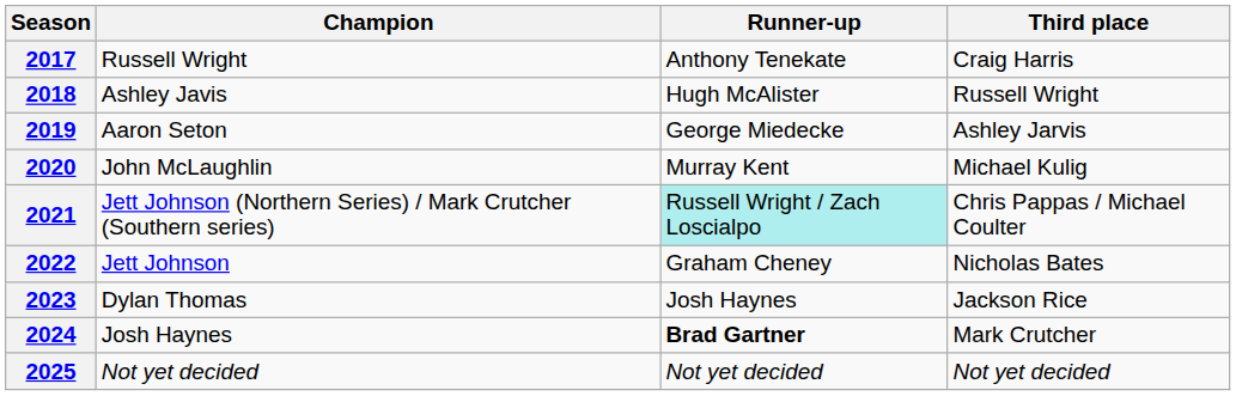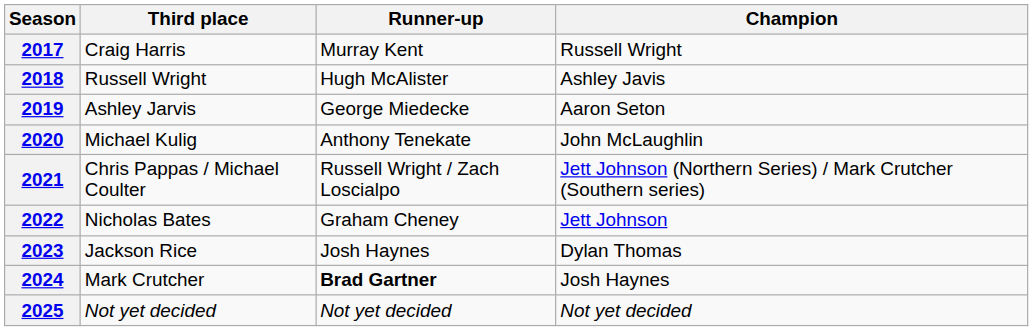columns swapped: Champion <-> Third place
2017 | Runner-up: Anthony Tenekate -> Murray Kent
2020 | Runner-up: Murray Kent -> Anthony Tenekate
2021 | Runner-up: paleturquoise background -> no background
